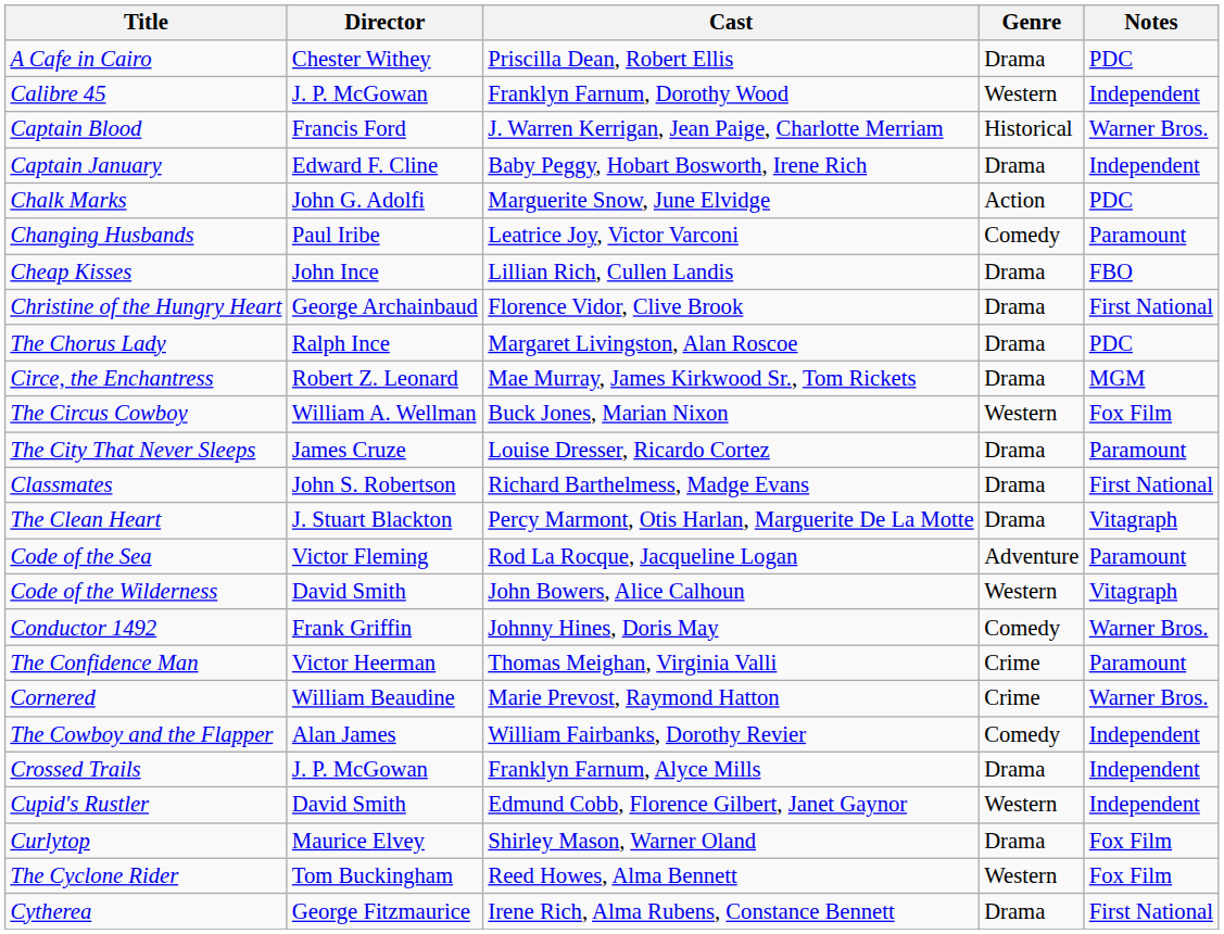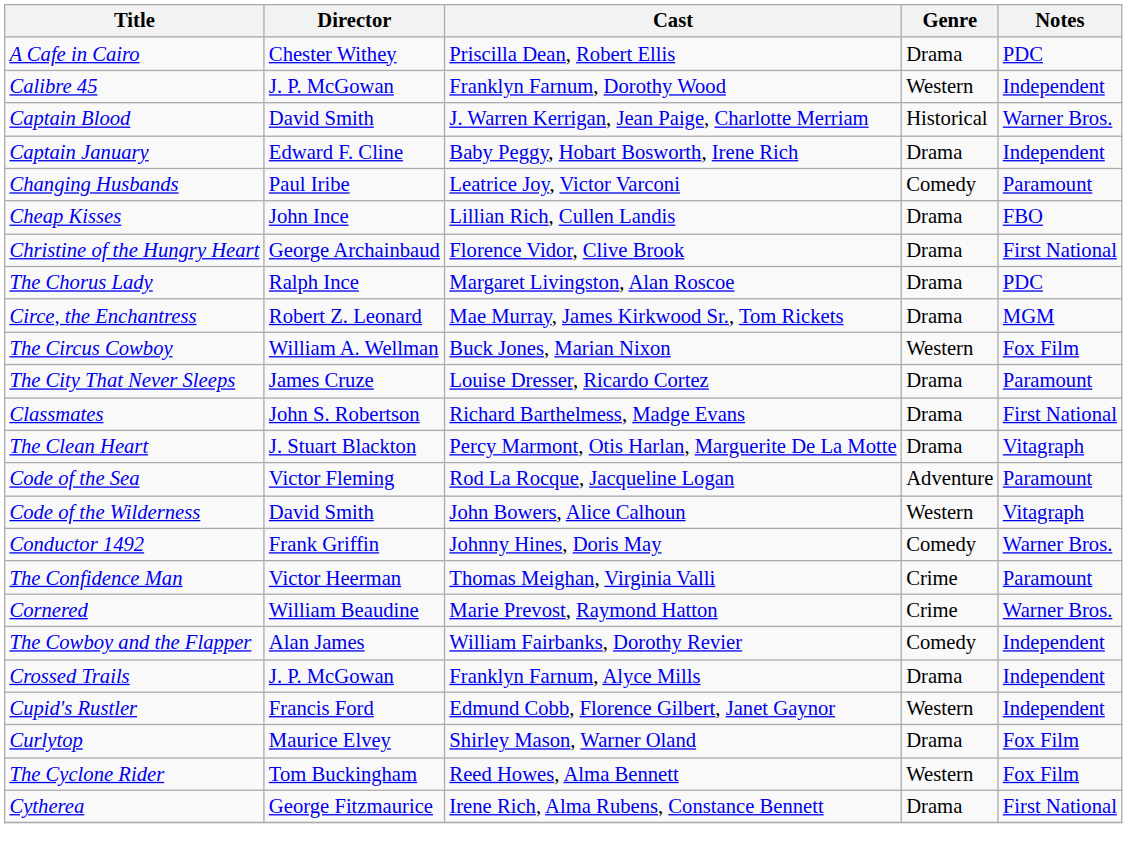Captain Blood | Director: Francis Ford -> David Smith
- row: Chalk Marks | John G. Adolfi | Marguerite Snow, June Elvidge | Action | PDC
Cupid's Rustler | Director: David Smith -> Francis Ford
